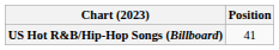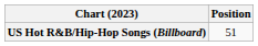US Hot R&B/Hip-Hop Songs (Billboard) | Position: 41 -> 51
